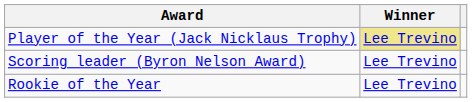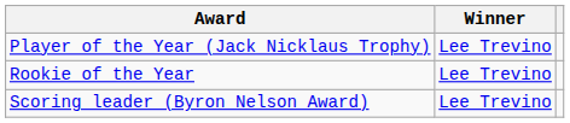Player of the Year (Jack Nicklaus Trophy) | Winner: khaki background -> no background
rows swapped: Rookie of the Year <-> Scoring leader (Byron Nelson Award)
